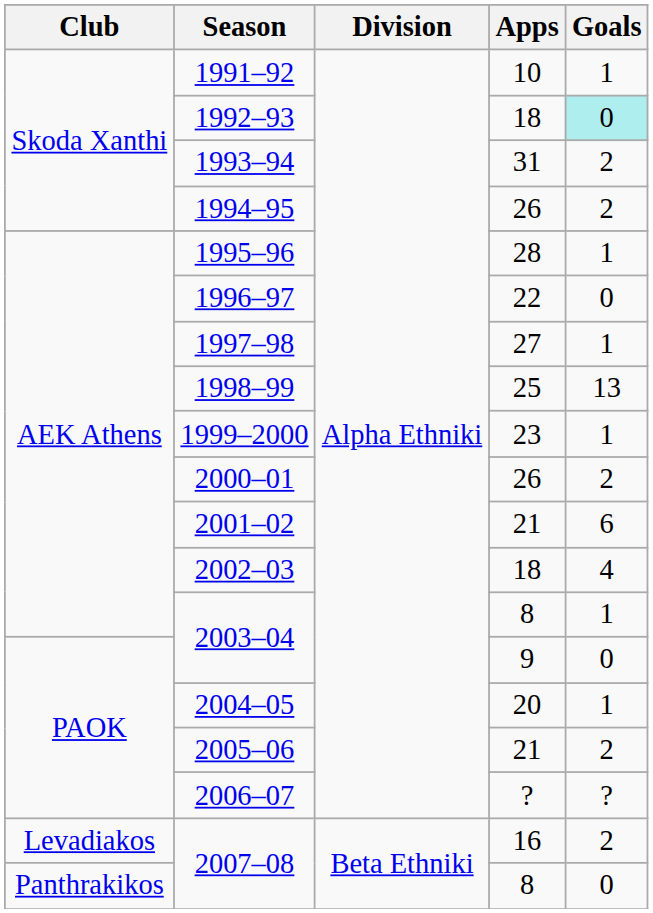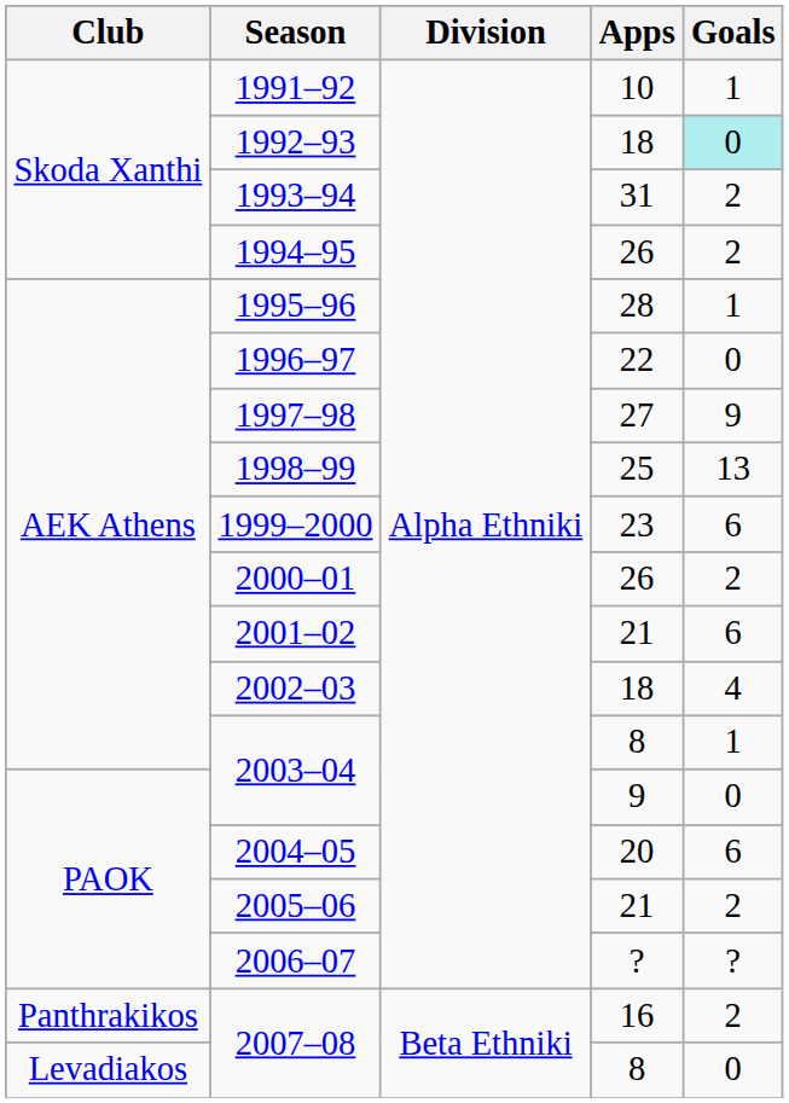1997–98 | Goals: 1 -> 9
1999–2000 | Goals: 1 -> 6
2004–05 | Goals: 1 -> 6
2007–08 / 16 | Club: Levadiakos -> Panthrakikos
2007–08 / 8 | Club: Panthrakikos -> Levadiakos
